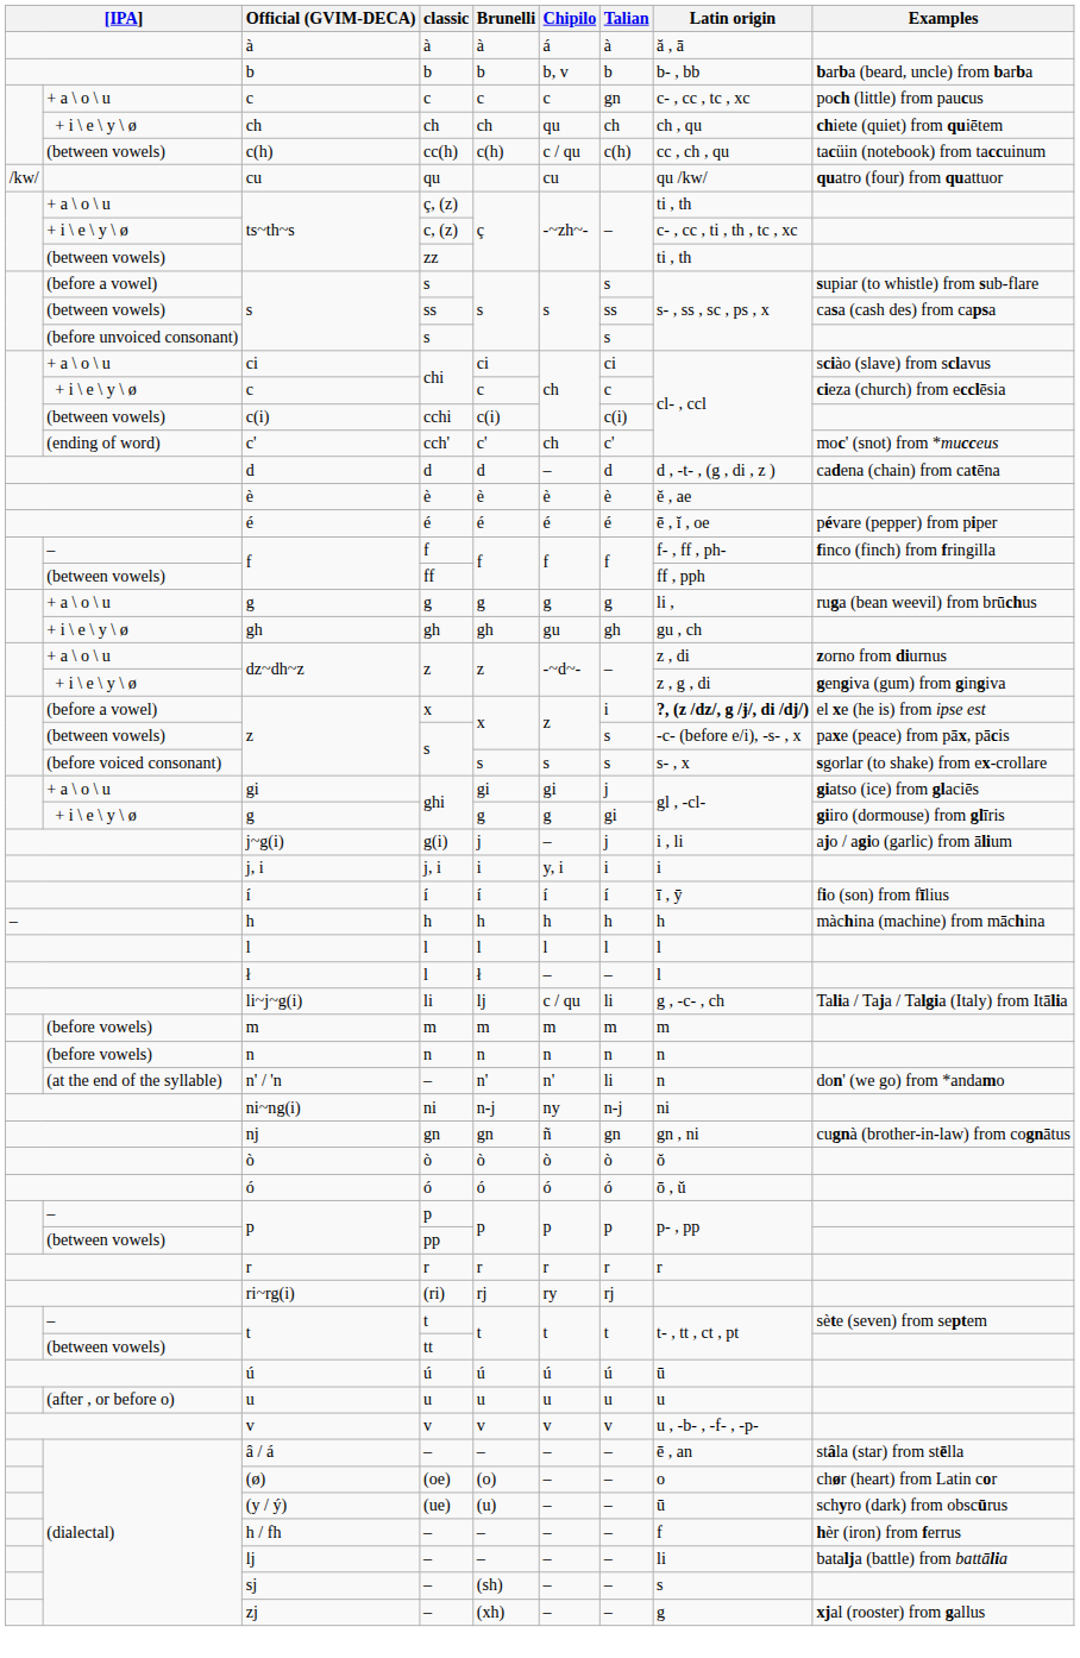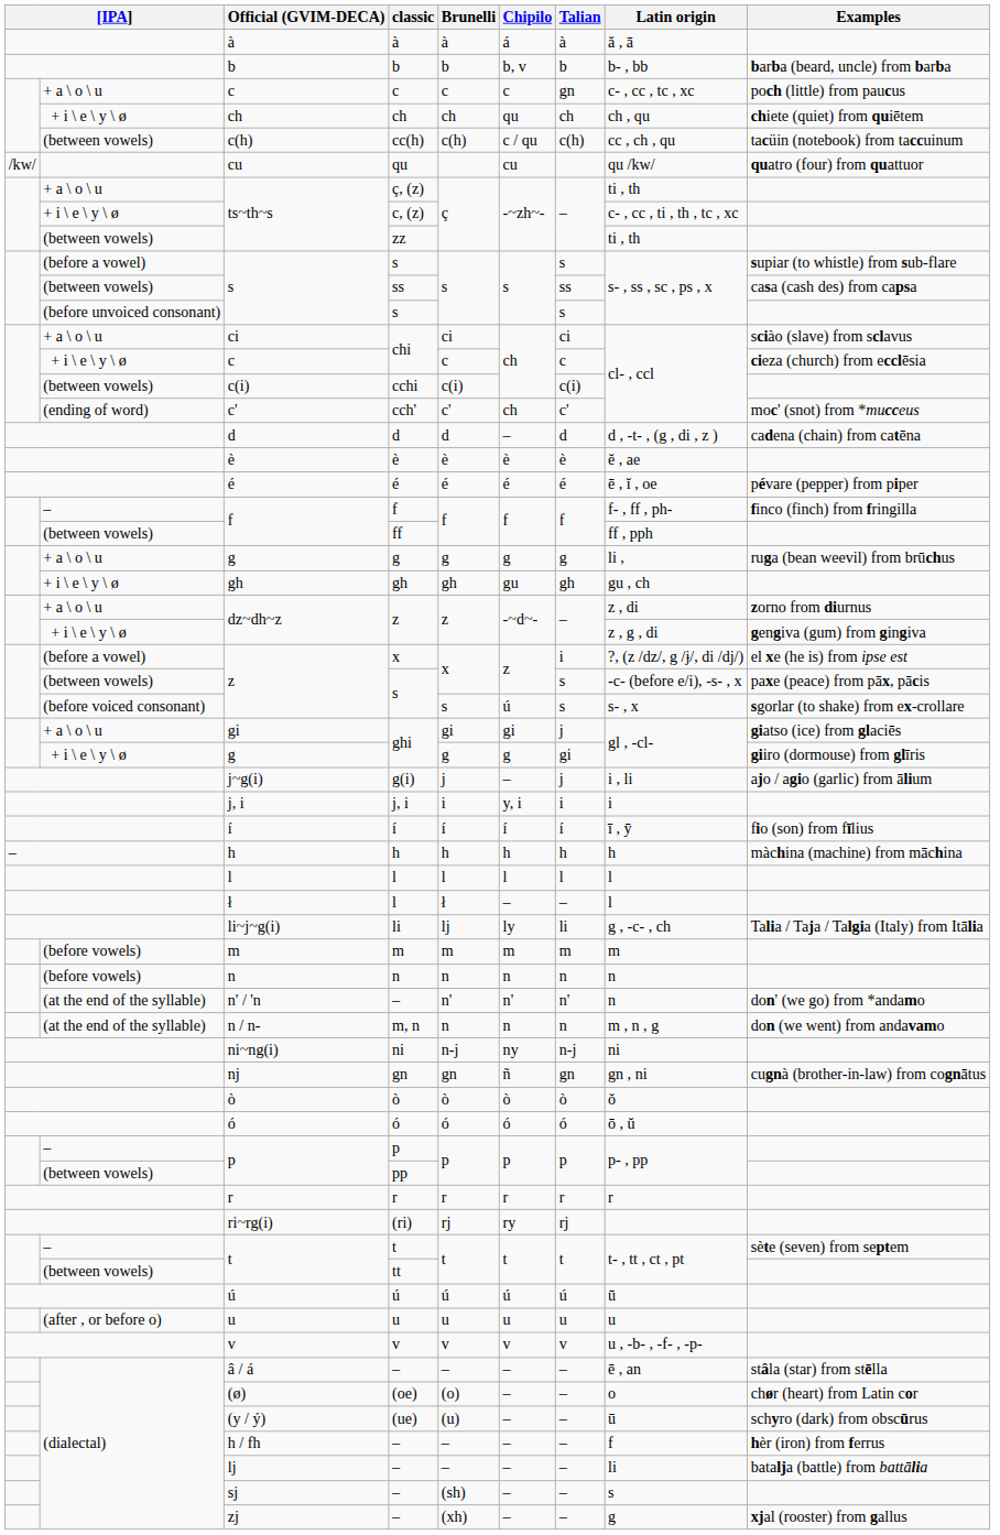(before a vowel) / z | Latin origin: bold -> normal
(before voiced consonant) / z | Chipilo: s -> ú
li~j~g(i) | Chipilo: c / qu -> ly
n' / 'n | Talian: li -> n'
+ row: (at the end of the syllable) | n / n- | m, n | n | n | n | m , n , g | don (we went) from andavamo
